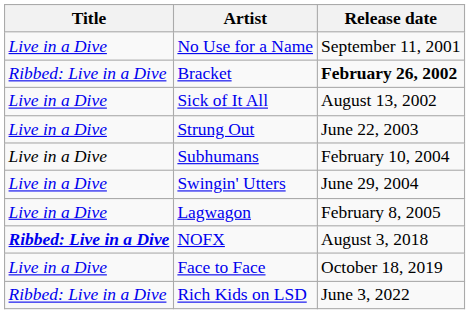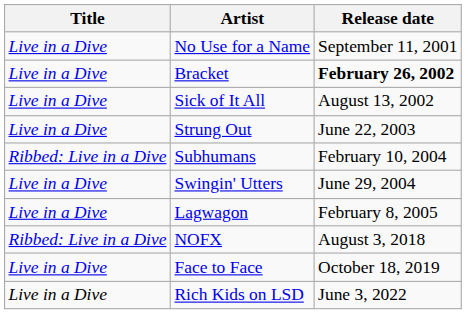Bracket | Title: Ribbed: Live in a Dive -> Live in a Dive
Subhumans | Title: Live in a Dive -> Ribbed: Live in a Dive
NOFX | Title: bold -> normal
Rich Kids on LSD | Title: Ribbed: Live in a Dive -> Live in a Dive
